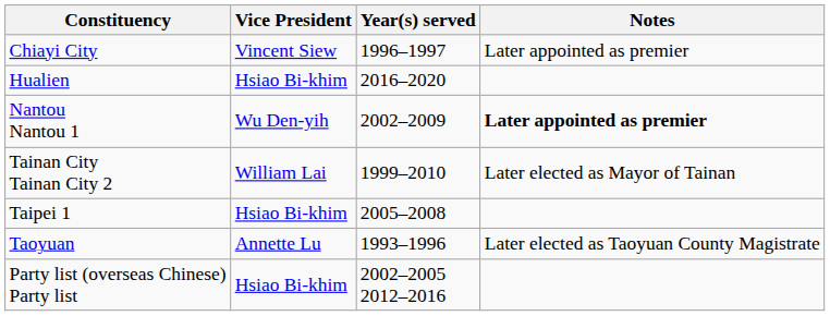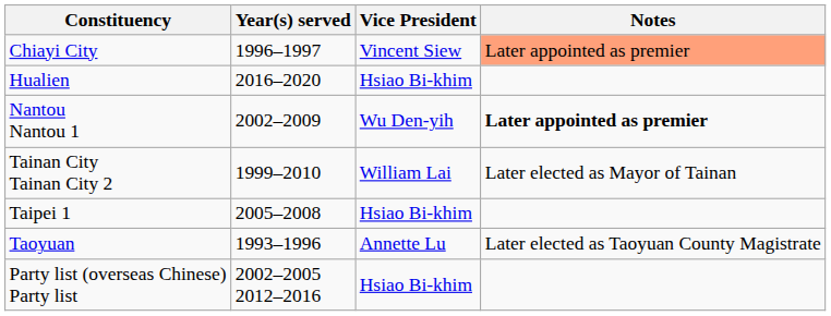columns swapped: Vice President <-> Year(s) served
Chiayi City | Notes: no background -> lightsalmon background
